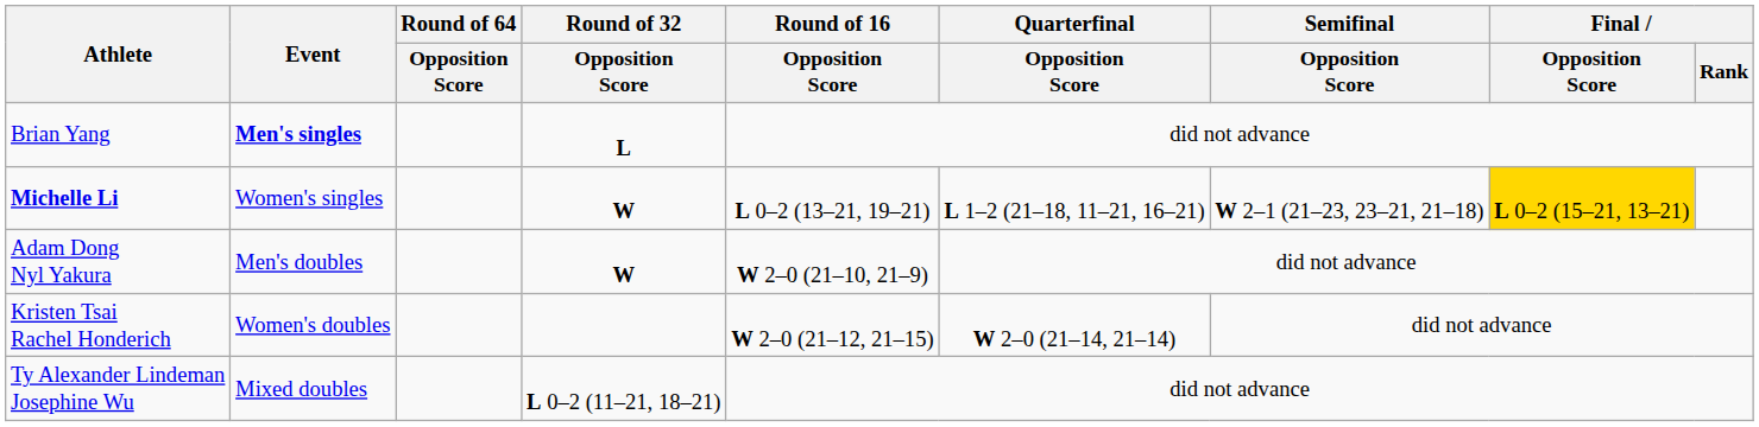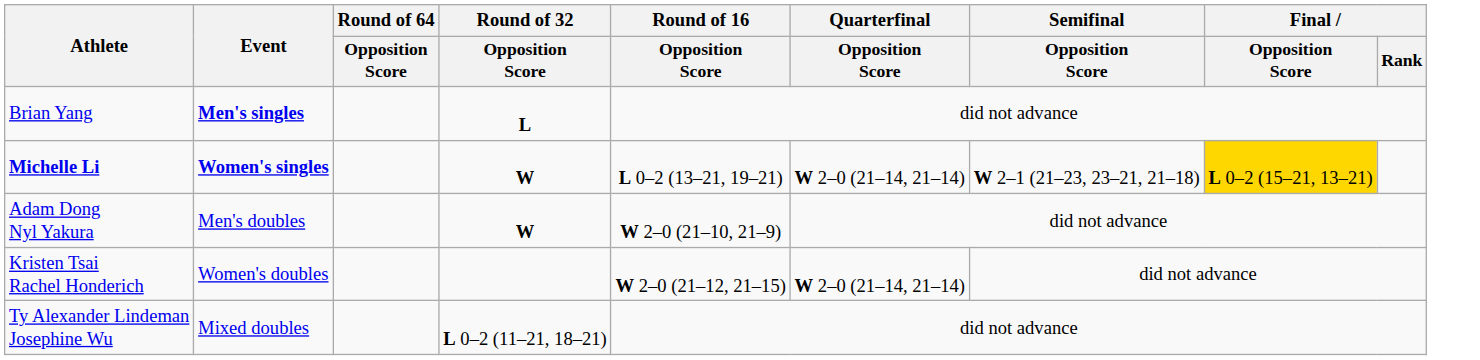Michelle Li | Event: normal -> bold
Michelle Li | Quarterfinal / Opposition Score: L 1–2 (21–18, 11–21, 16–21) -> W 2–0 (21–14, 21–14)
